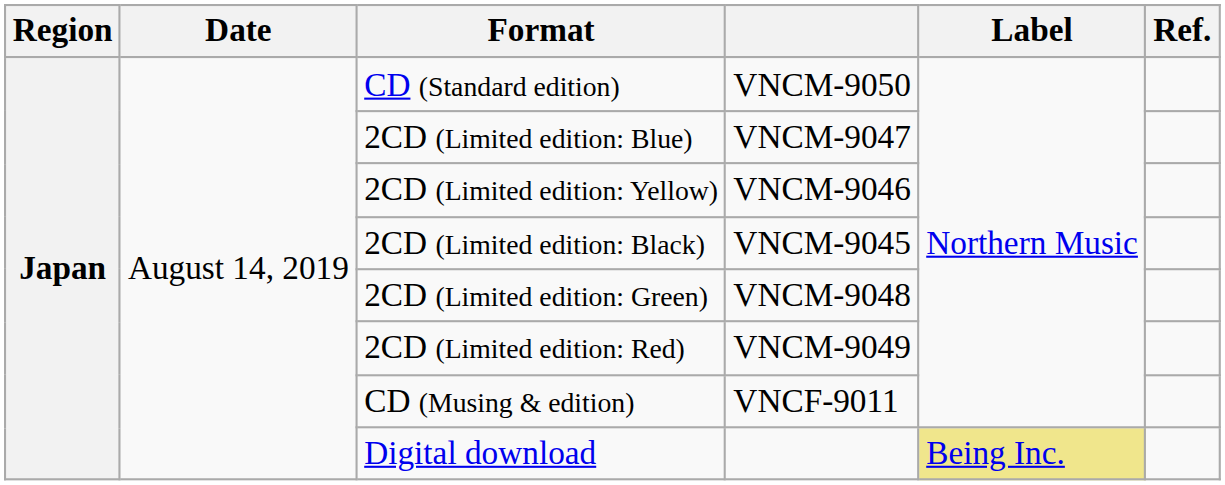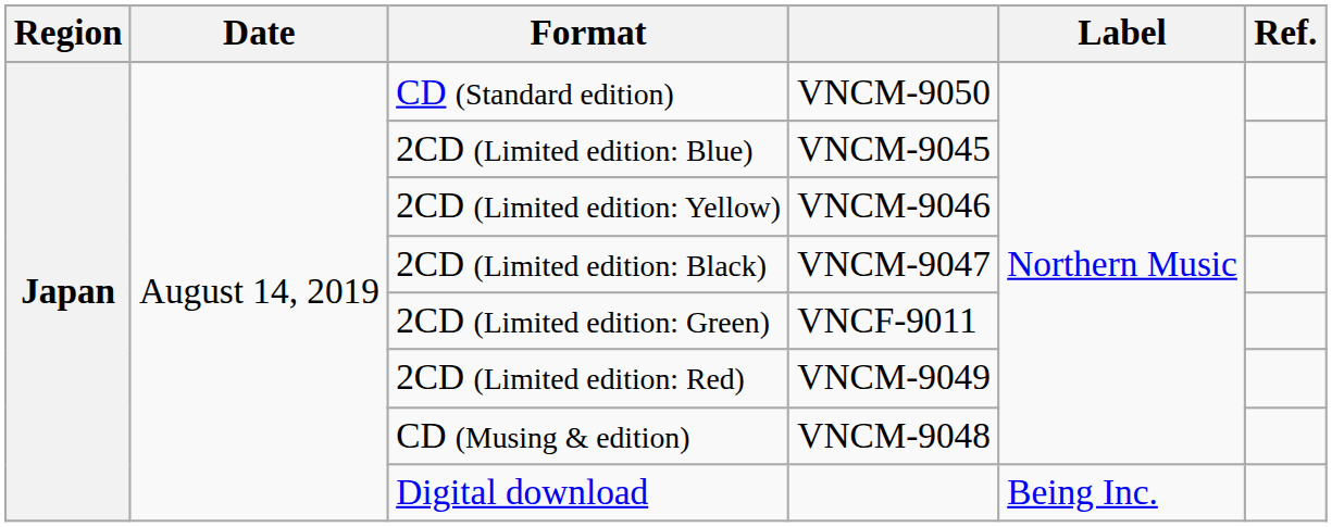2CD (Limited edition: Blue) | column 4: VNCM-9047 -> VNCM-9045
2CD (Limited edition: Black) | column 4: VNCM-9045 -> VNCM-9047
2CD (Limited edition: Green) | column 4: VNCM-9048 -> VNCF-9011
CD (Musing & edition) | column 4: VNCF-9011 -> VNCM-9048
Digital download | Label: khaki background -> no background
